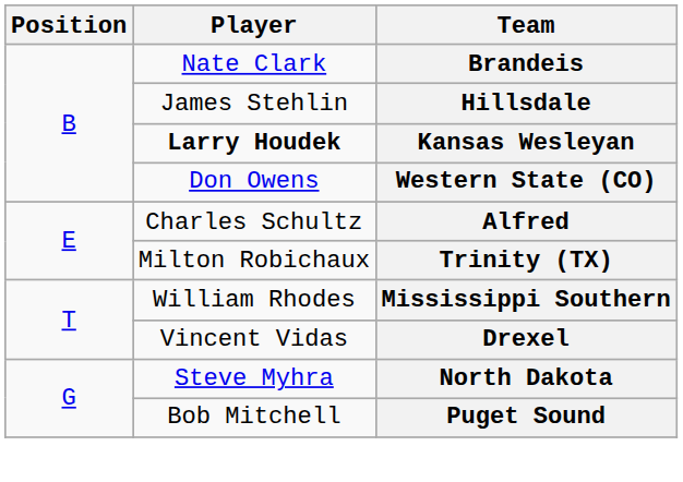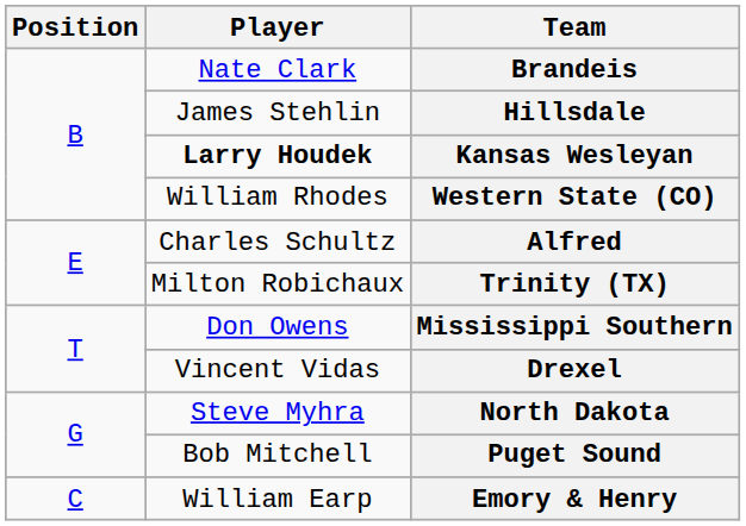Western State (CO) | Player: Don Owens -> William Rhodes
Mississippi Southern | Player: William Rhodes -> Don Owens
+ row: C | William Earp | Emory & Henry
